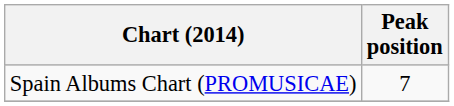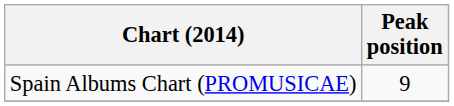Spain Albums Chart (PROMUSICAE) | Peak position: 7 -> 9
